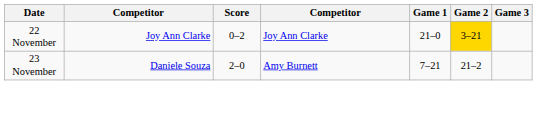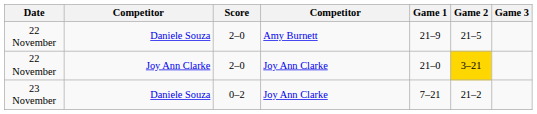+ row: 22 November | Daniele Souza | 2–0 | Amy Burnett | 21–9 | 21–5
22 November / Joy Ann Clarke | Score: 0–2 -> 2–0
23 November | Score: 2–0 -> 0–2
23 November | column 4: Amy Burnett -> Joy Ann Clarke
